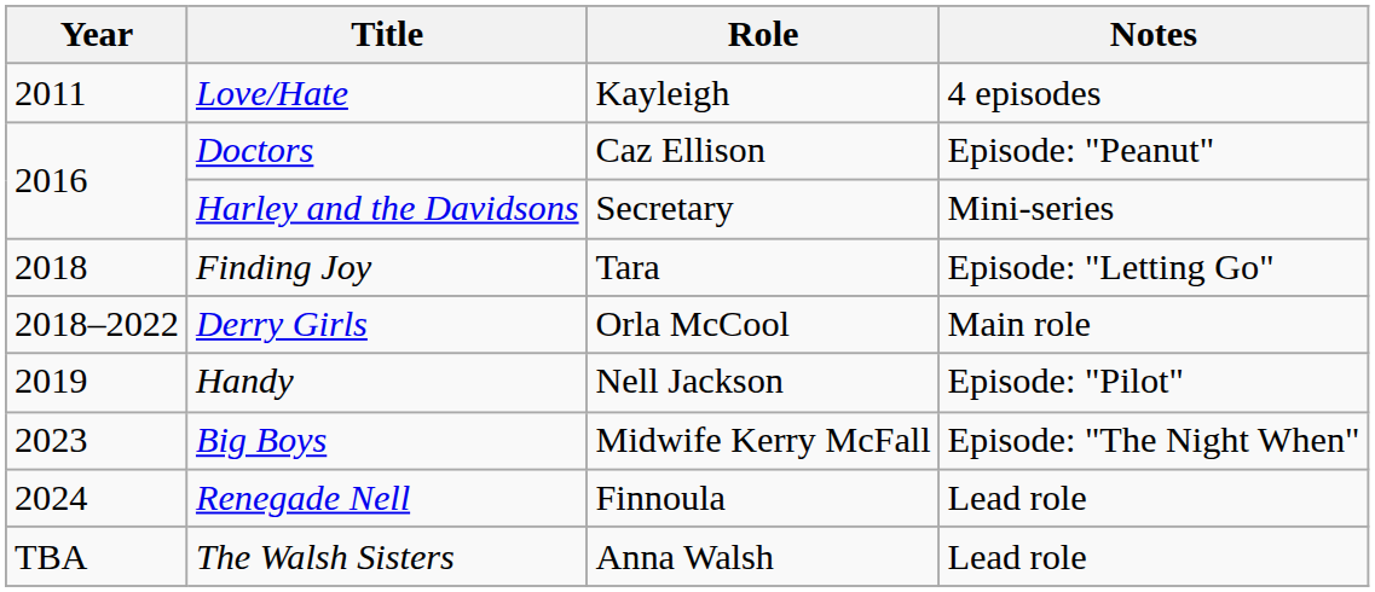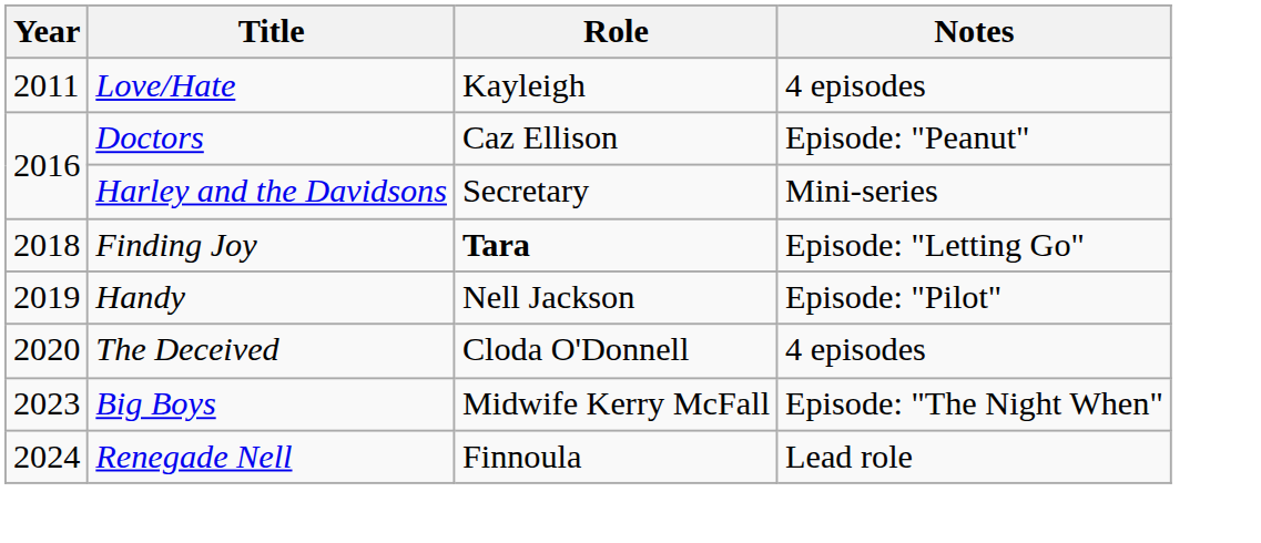Finding Joy | Role: normal -> bold
- row: 2018–2022 | Derry Girls | Orla McCool | Main role
+ row: 2020 | The Deceived | Cloda O'Donnell | 4 episodes
- row: TBA | The Walsh Sisters | Anna Walsh | Lead role
